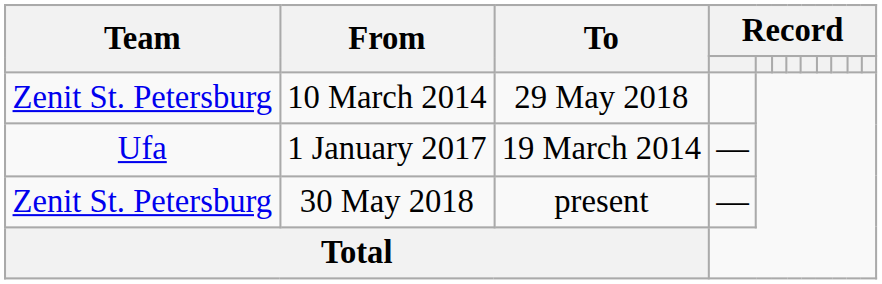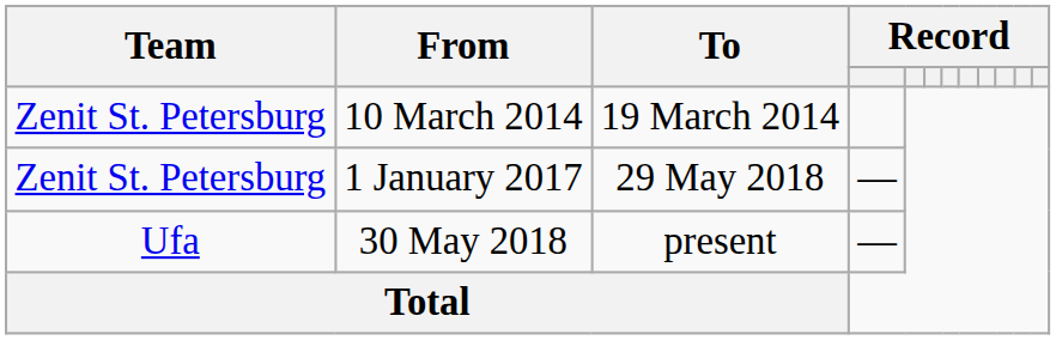10 March 2014 | To: 29 May 2018 -> 19 March 2014
1 January 2017 | Team: Ufa -> Zenit St. Petersburg
1 January 2017 | To: 19 March 2014 -> 29 May 2018
30 May 2018 | Team: Zenit St. Petersburg -> Ufa
